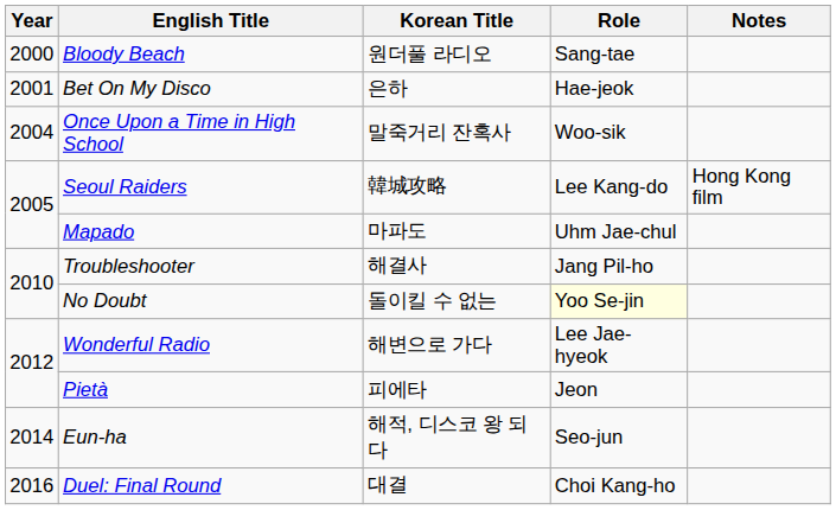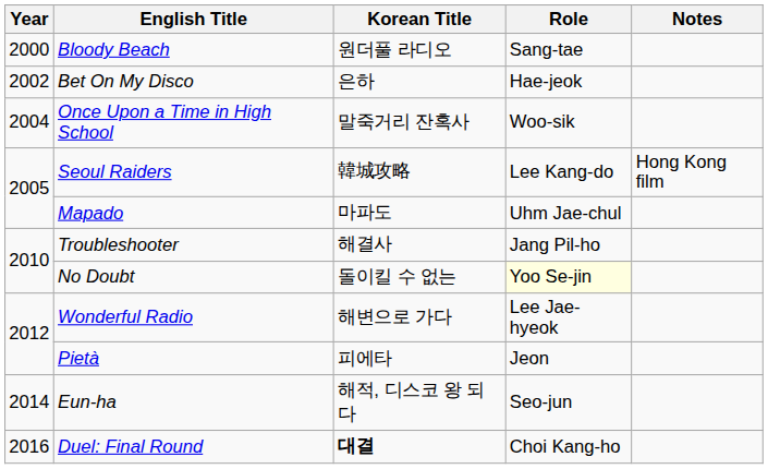Bet On My Disco | Year: 2001 -> 2002
Duel: Final Round | Korean Title: normal -> bold
